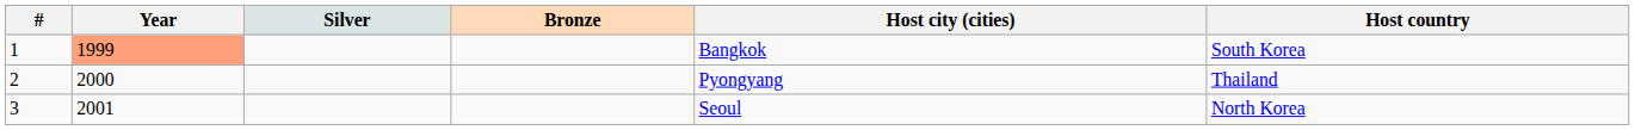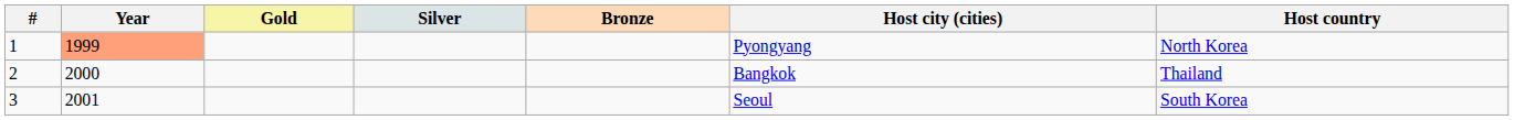+ column: Gold
1 | Host city (cities): Bangkok -> Pyongyang
1 | Host country: South Korea -> North Korea
2 | Host city (cities): Pyongyang -> Bangkok
3 | Host country: North Korea -> South Korea
